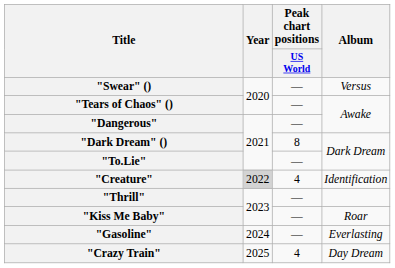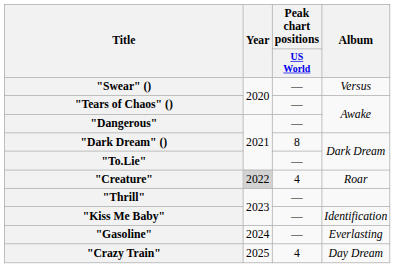"Creature" | Album: Identification -> Roar
"Kiss Me Baby" | Album: Roar -> Identification
